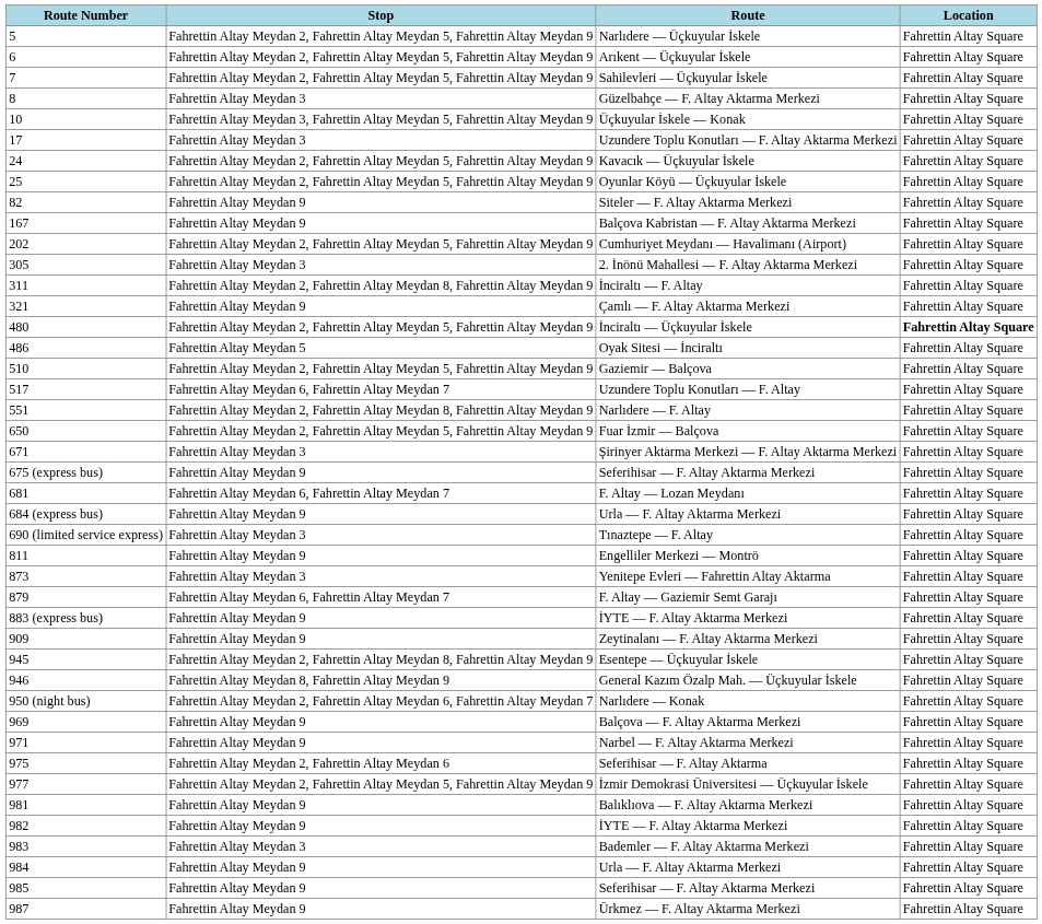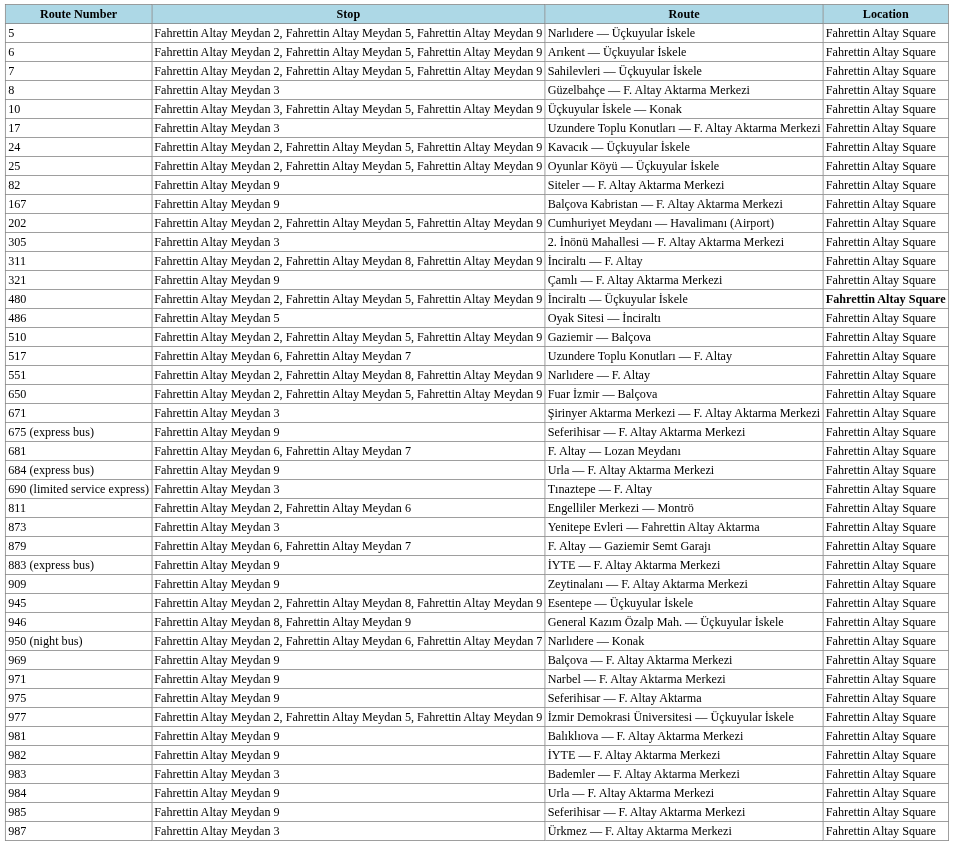Engelliler Merkezi — Montrö | Stop: Fahrettin Altay Meydan 9 -> Fahrettin Altay Meydan 2, Fahrettin Altay Meydan 6
Seferihisar — F. Altay Aktarma | Stop: Fahrettin Altay Meydan 2, Fahrettin Altay Meydan 6 -> Fahrettin Altay Meydan 9
Ürkmez — F. Altay Aktarma Merkezi | Stop: Fahrettin Altay Meydan 9 -> Fahrettin Altay Meydan 3
